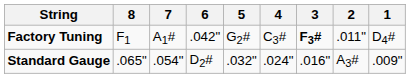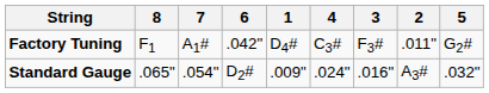columns swapped: 5 <-> 1
Factory Tuning | 3: bold -> normal
